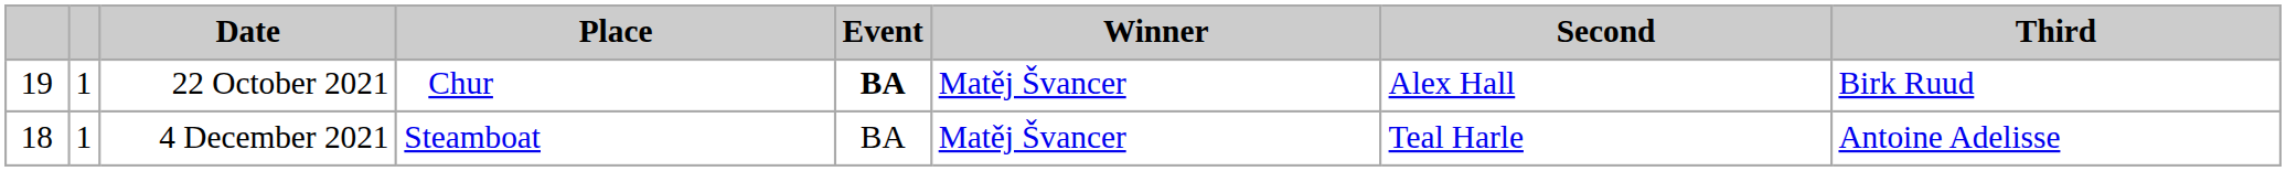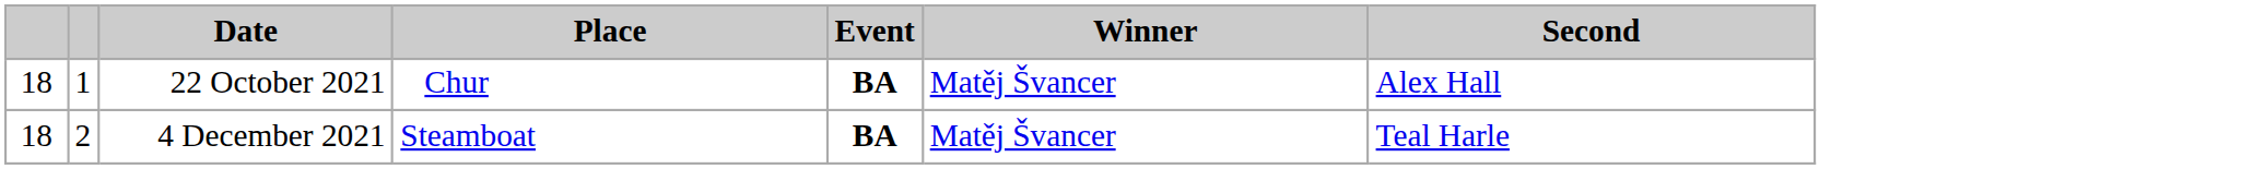- column: Third | Birk Ruud | Antoine Adelisse
22 October 2021 | column 1: 19 -> 18
4 December 2021 | column 2: 1 -> 2
4 December 2021 | Event: normal -> bold
